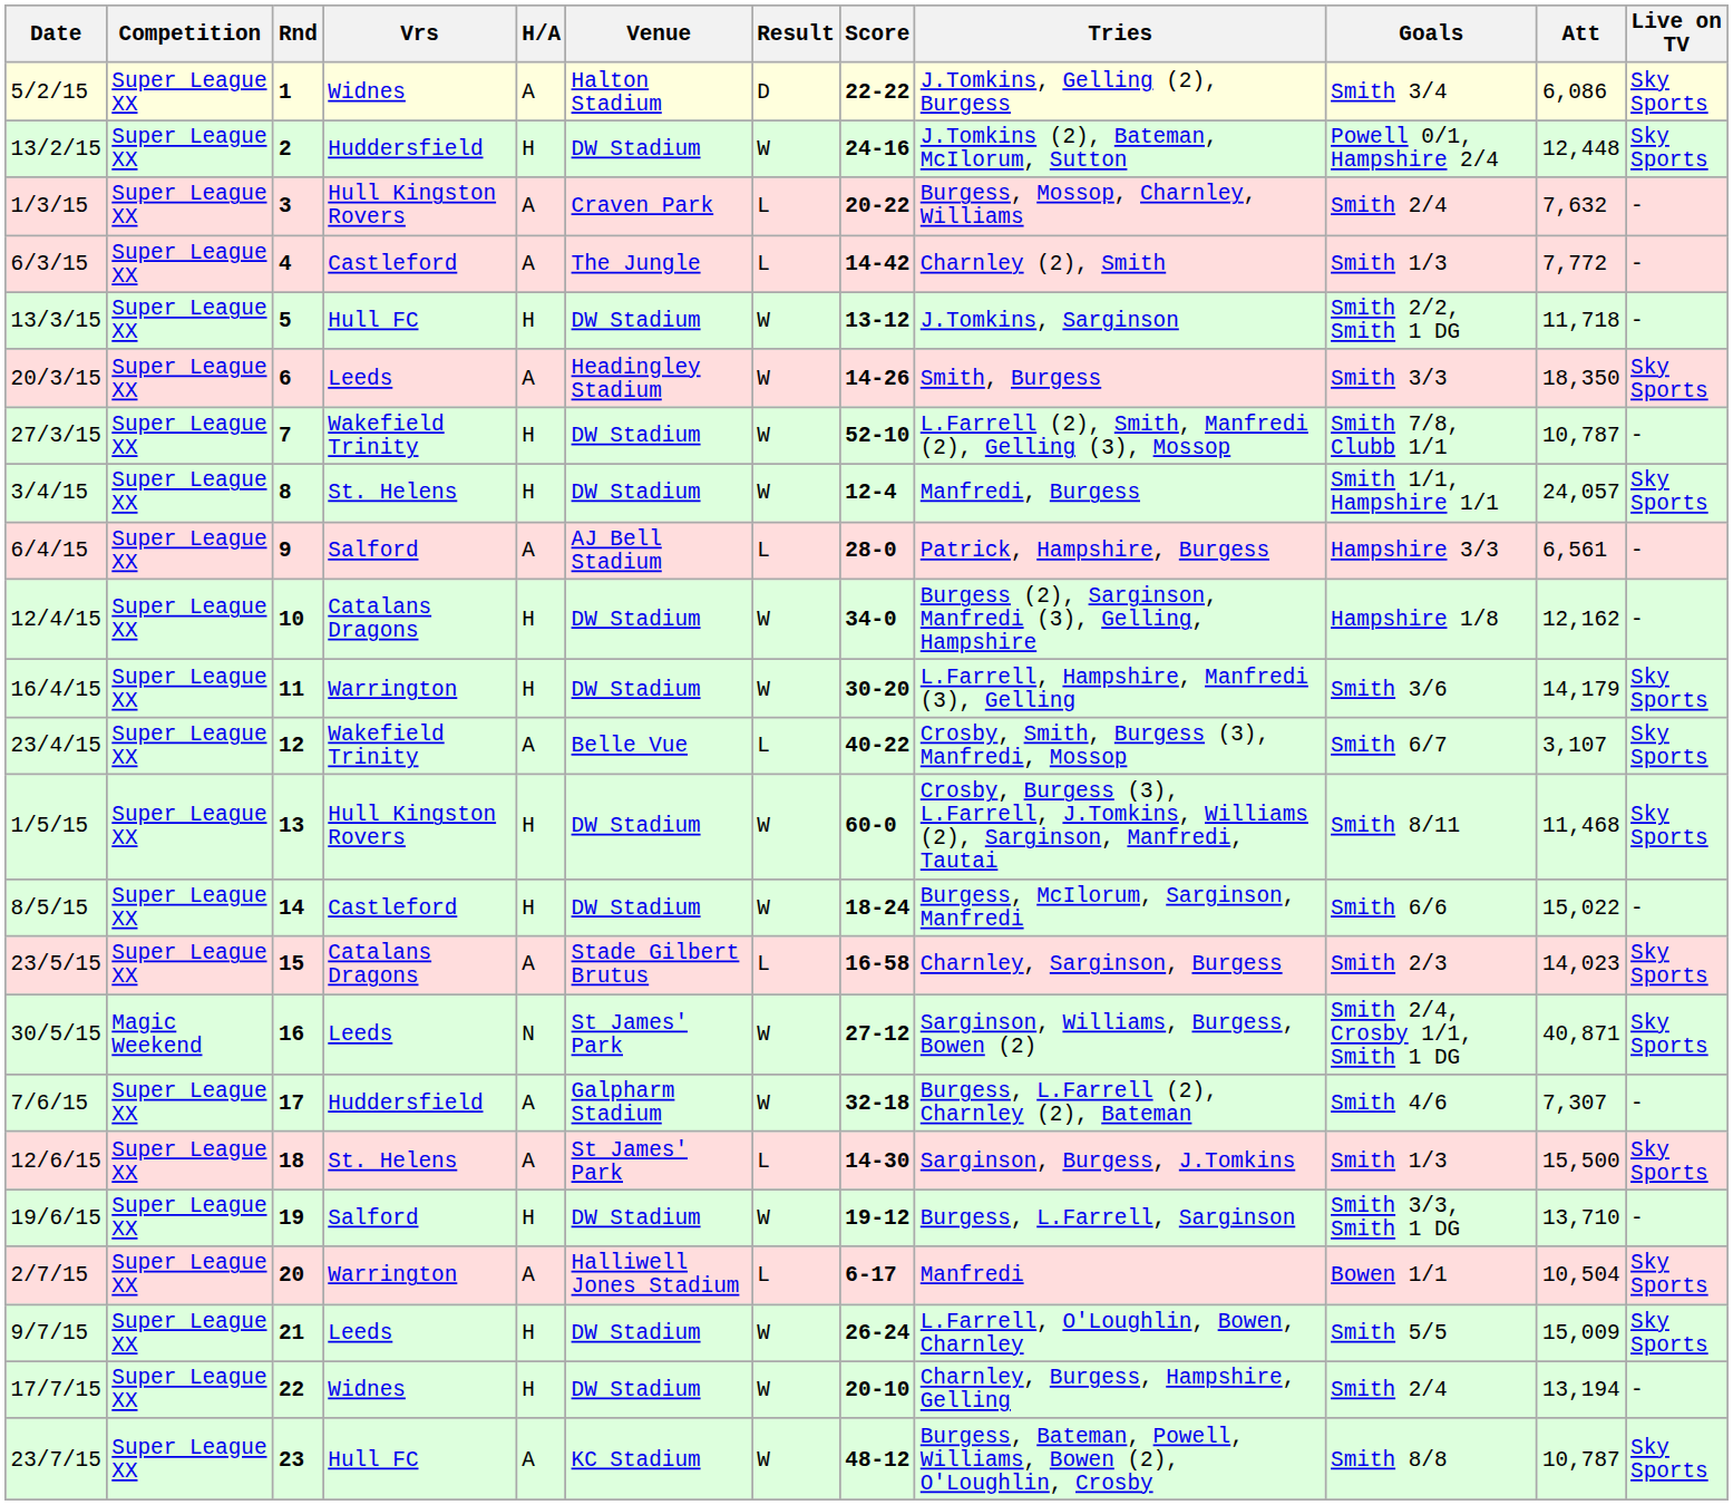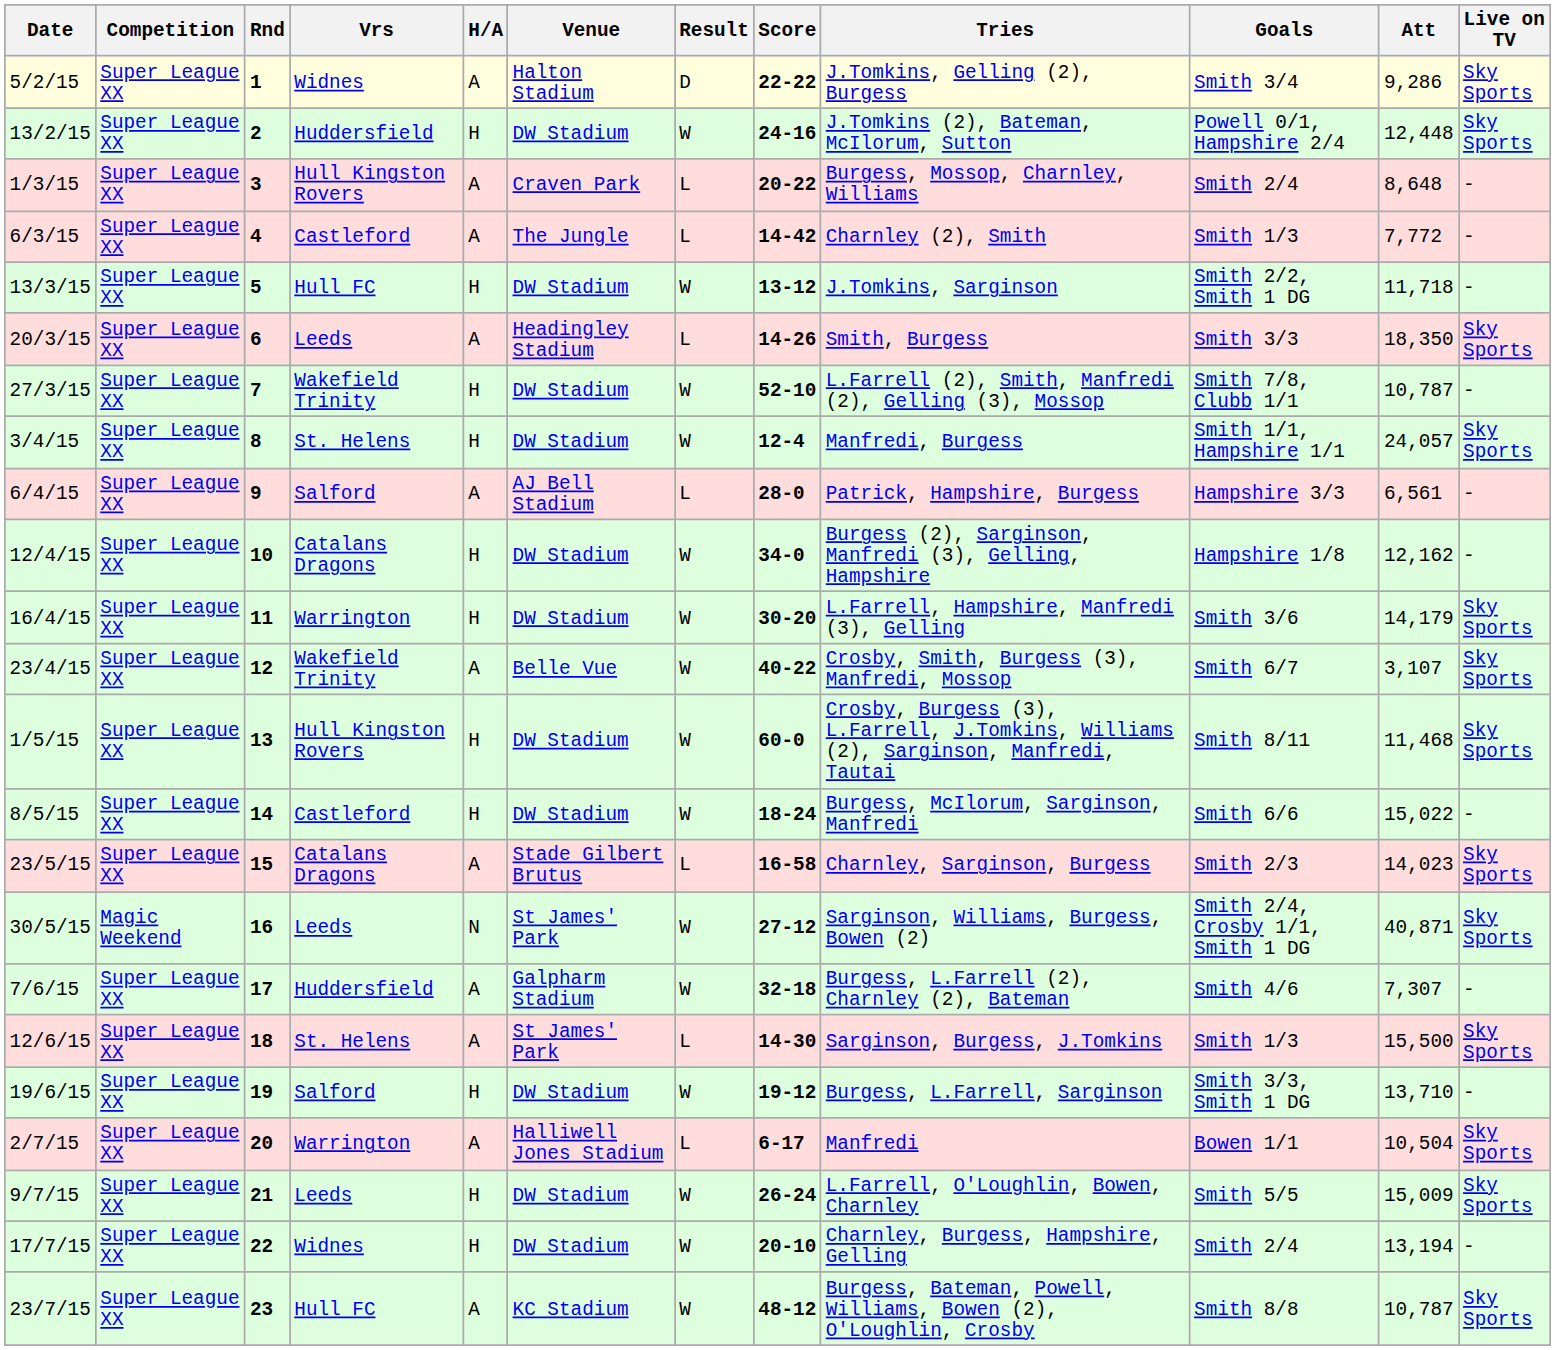5/2/15 | Att: 6,086 -> 9,286
1/3/15 | Att: 7,632 -> 8,648
20/3/15 | Result: W -> L
23/4/15 | Result: L -> W
